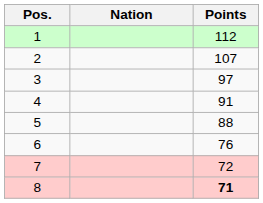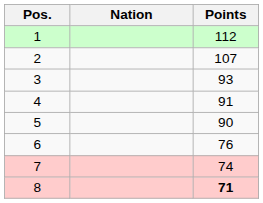3 | Points: 97 -> 93
5 | Points: 88 -> 90
7 | Points: 72 -> 74
